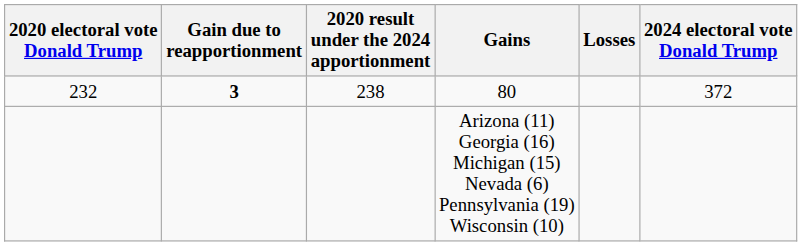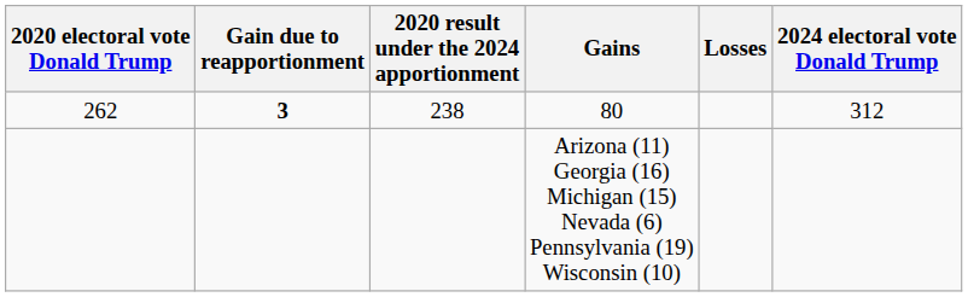80 | 2020 electoral vote Donald Trump: 232 -> 262
80 | 2024 electoral vote Donald Trump: 372 -> 312
